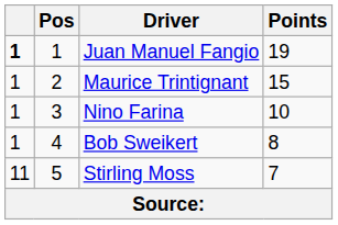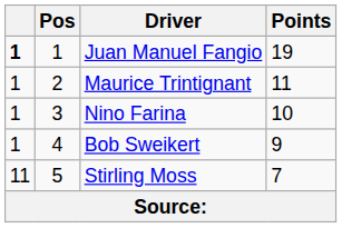Maurice Trintignant | Points: 15 -> 11
Bob Sweikert | Points: 8 -> 9
